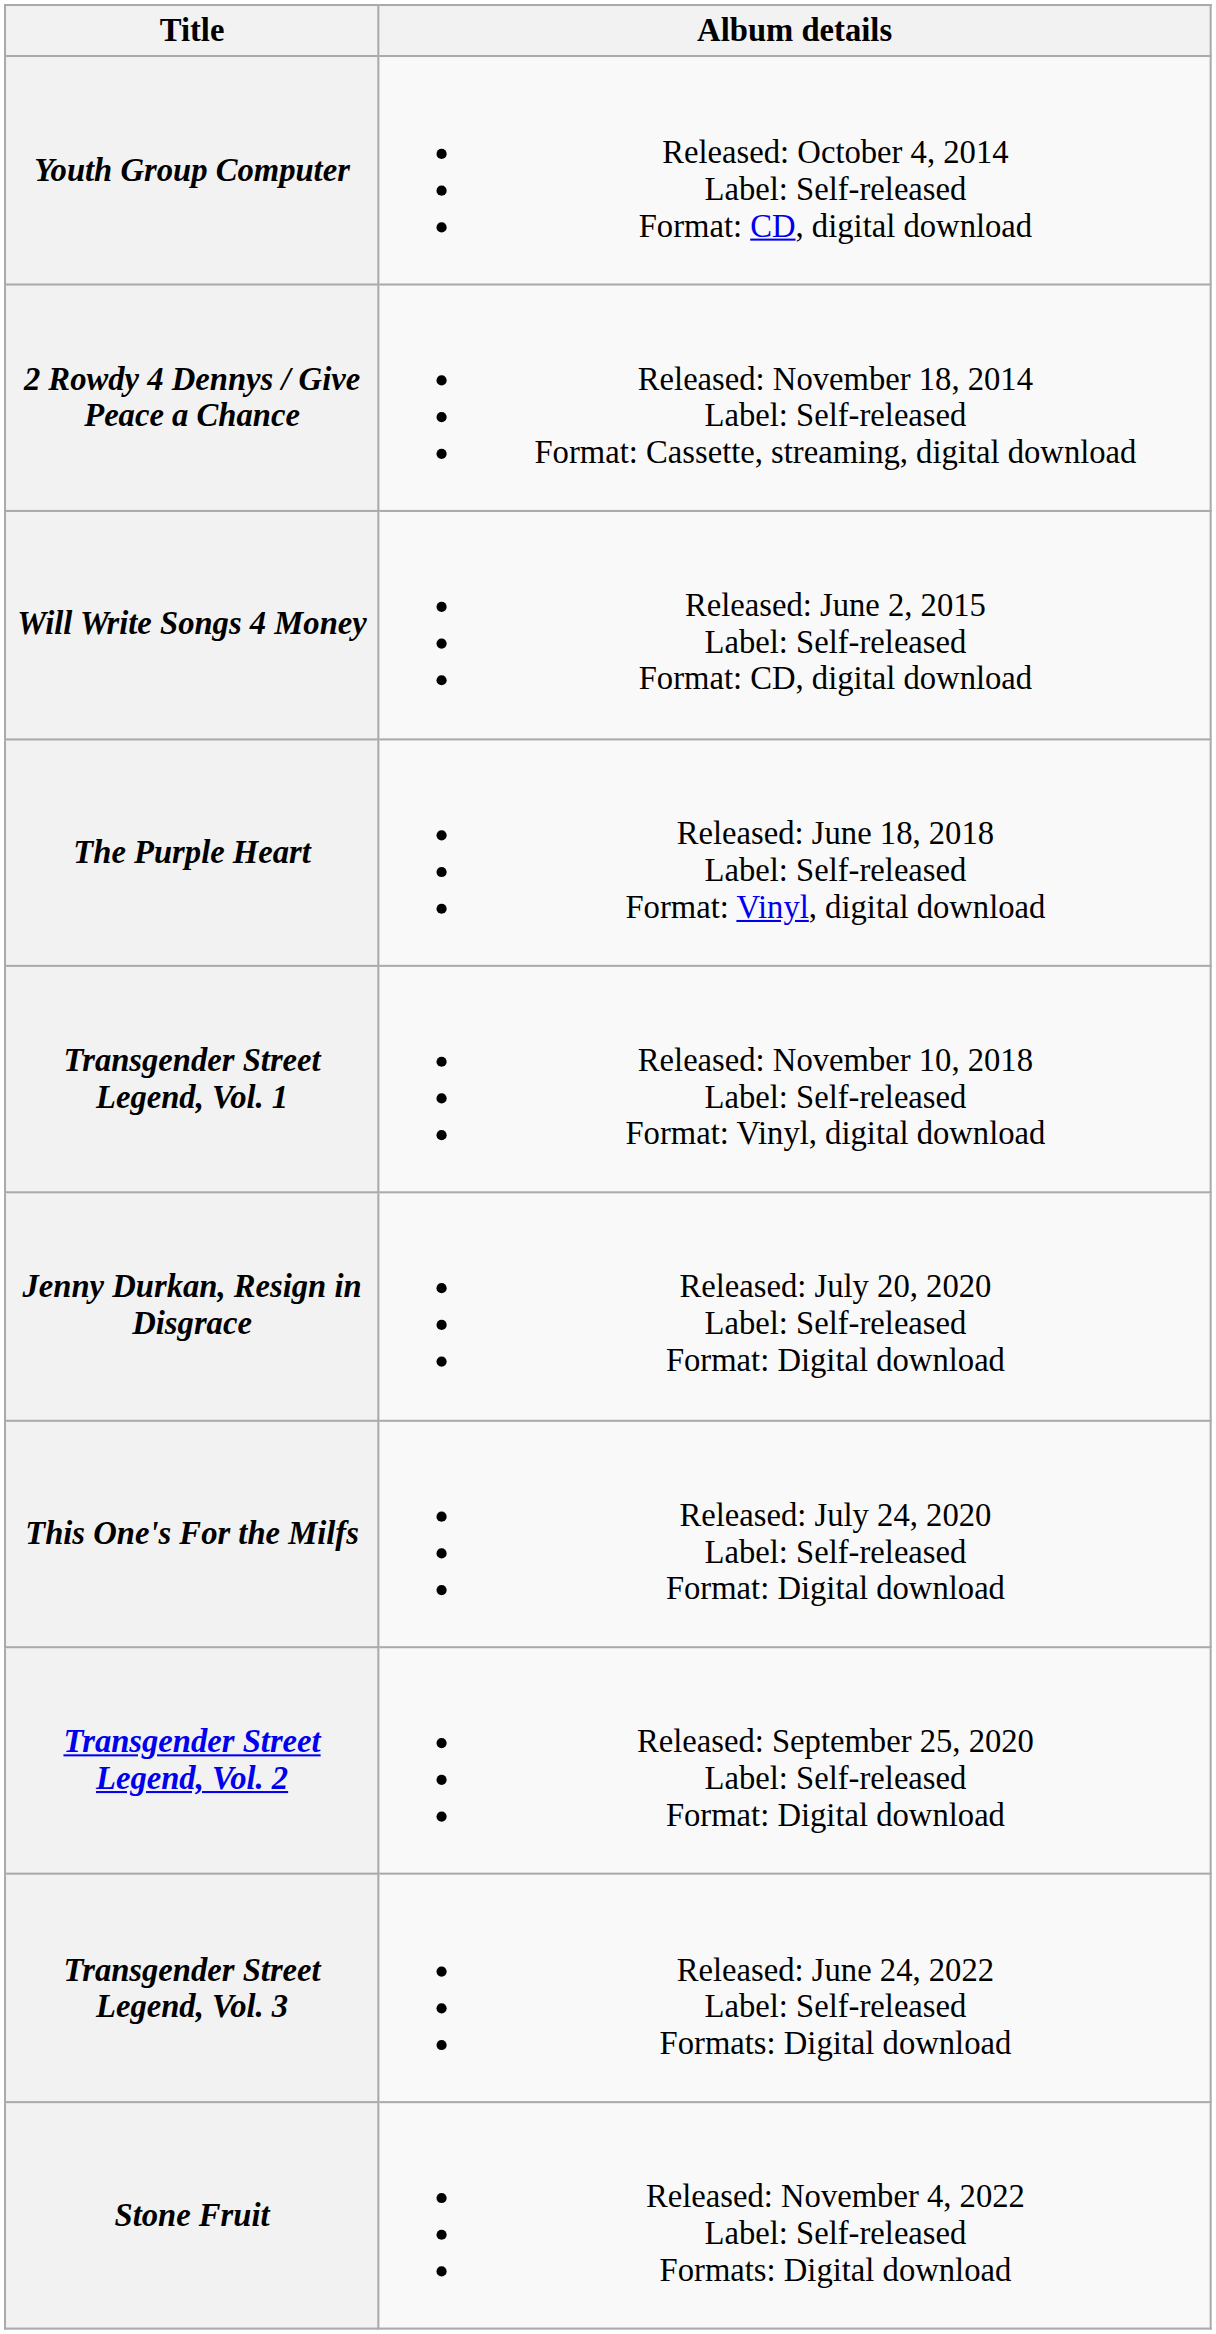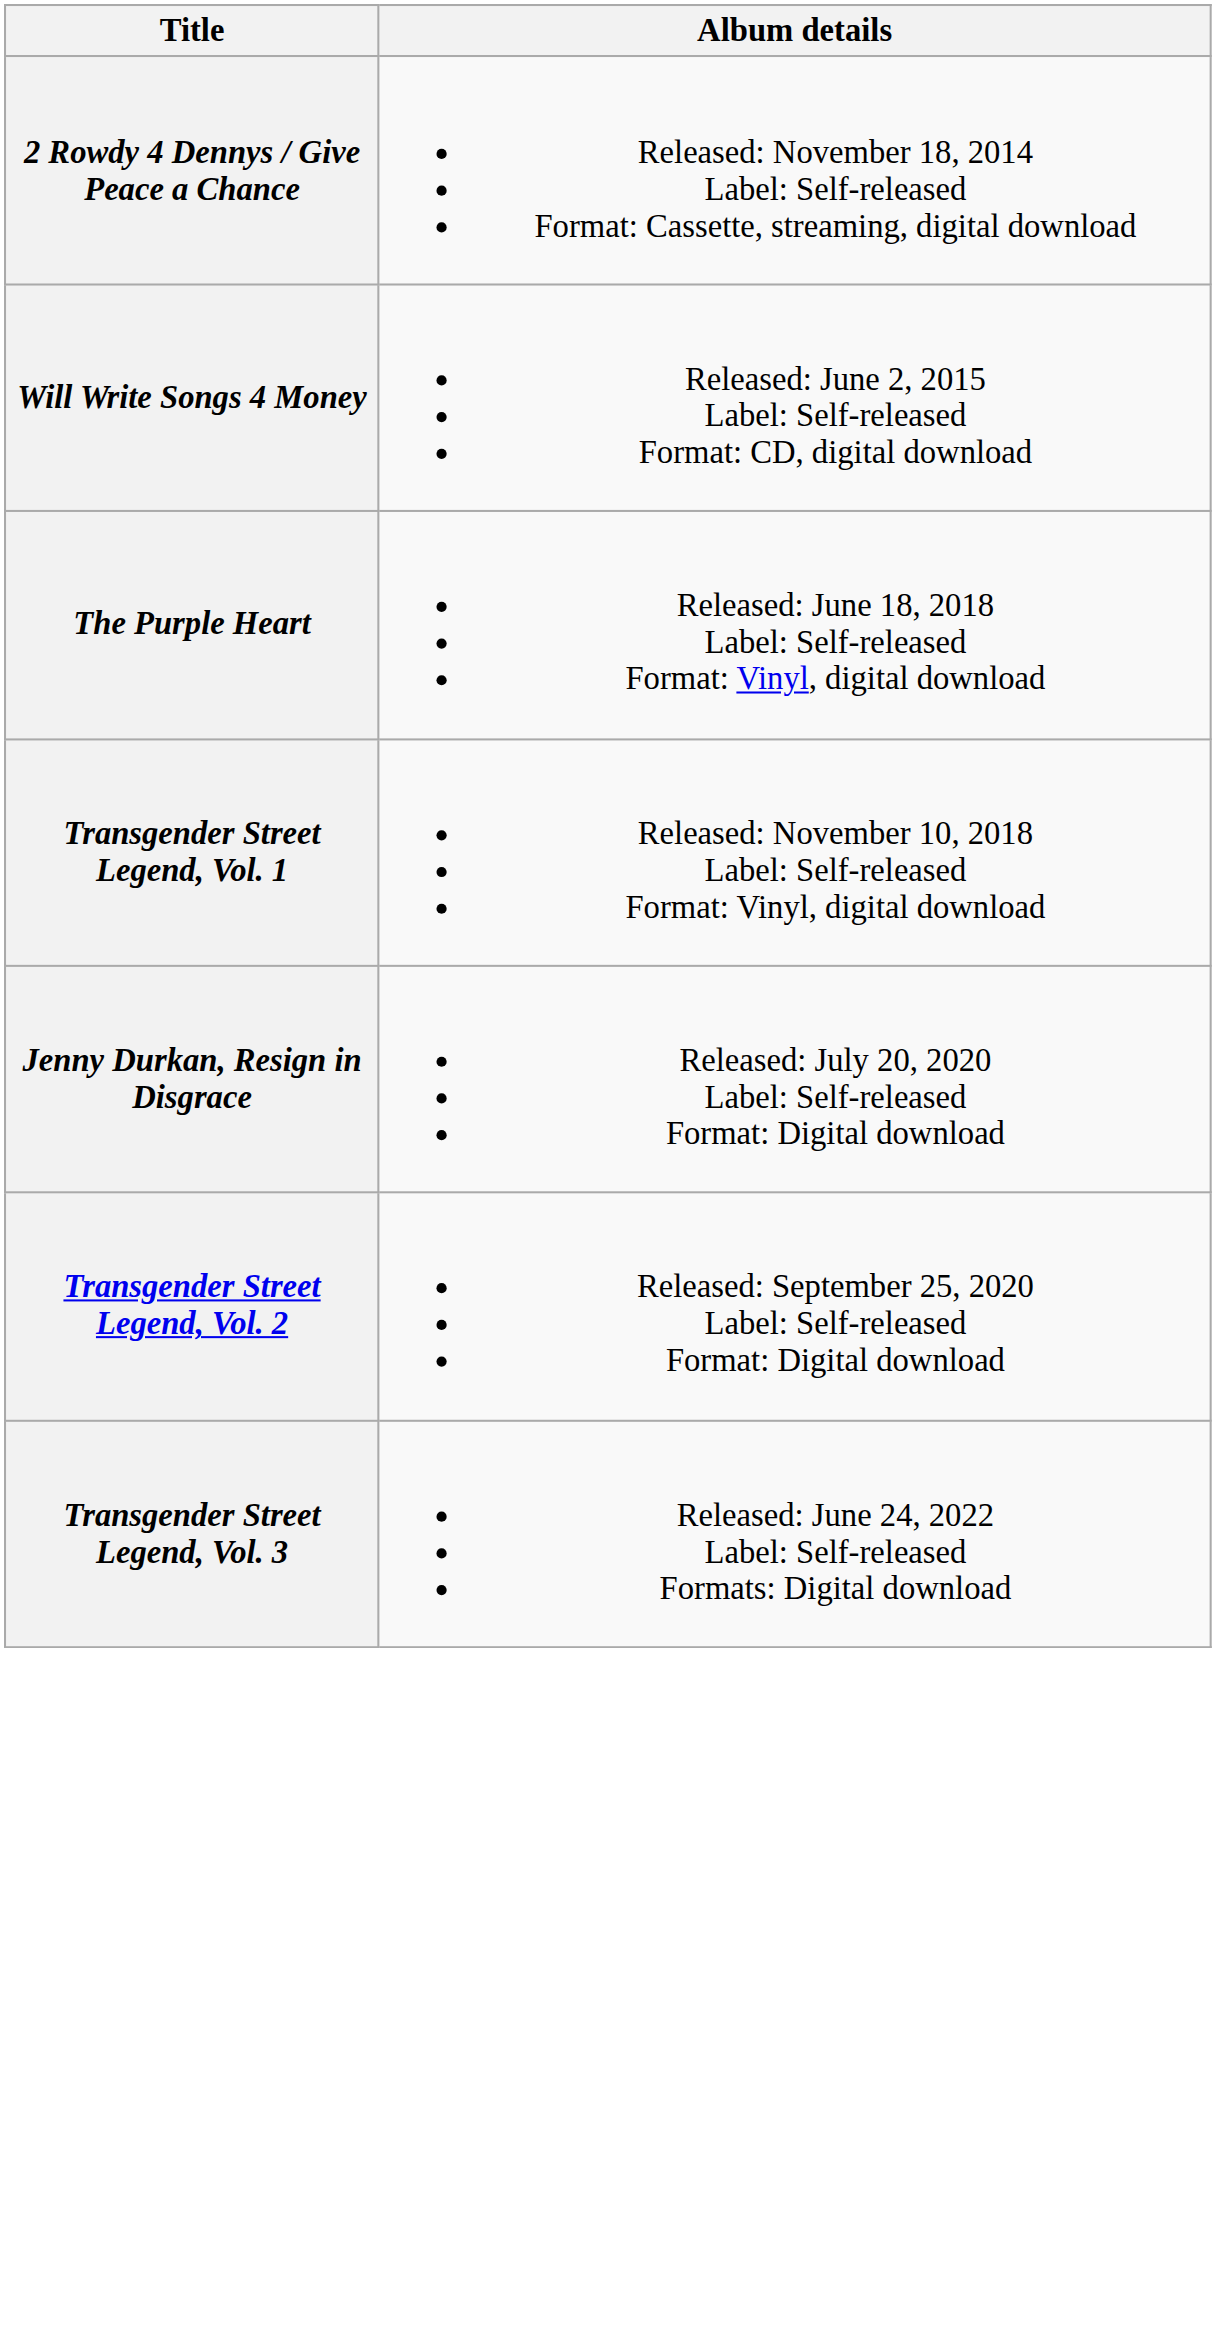- row: Youth Group Computer | Released: October 4, 2014 Label: Self-released Format: CD, digital download
- row: This One's For the Milfs | Released: July 24, 2020 Label: Self-released Format: Digital download
- row: Stone Fruit | Released: November 4, 2022 Label: Self-released Formats: Digital download
